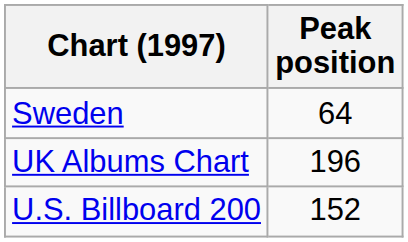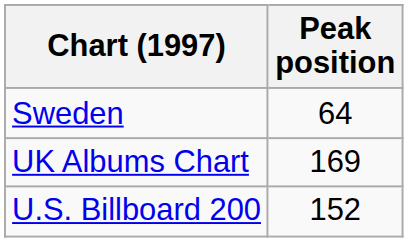UK Albums Chart | Peak position: 196 -> 169
